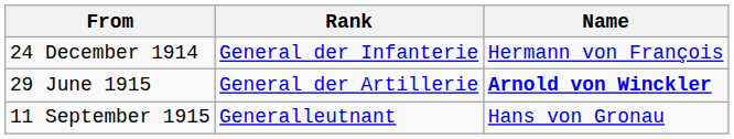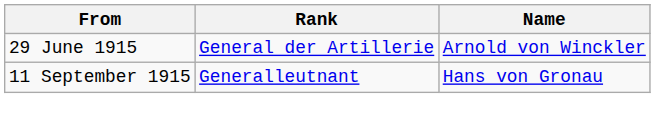- row: 24 December 1914 | General der Infanterie | Hermann von François
29 June 1915 | Name: bold -> normal
